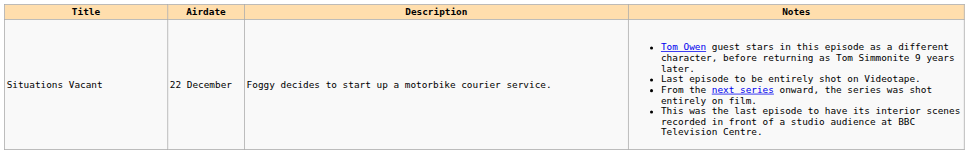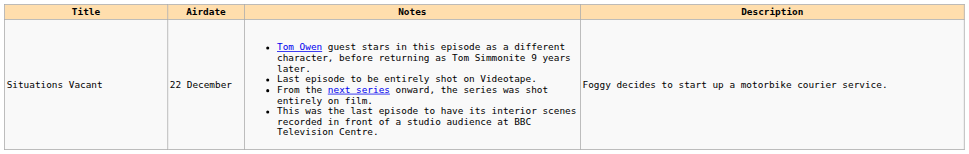columns swapped: Description <-> Notes
